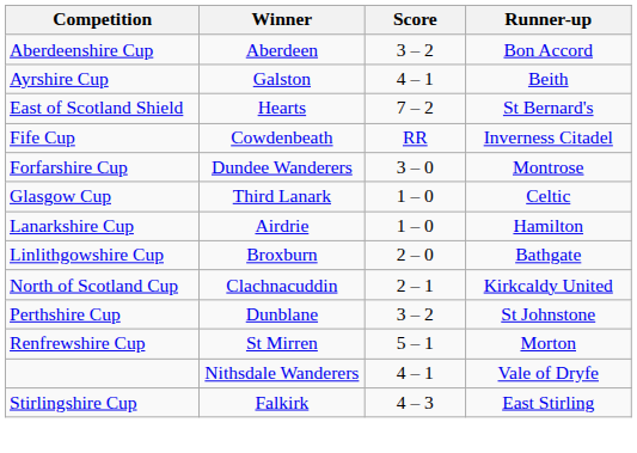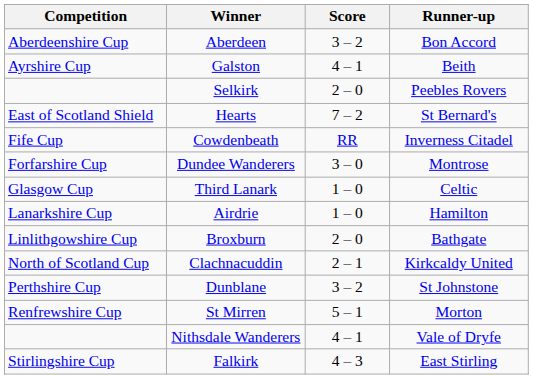+ row: Selkirk | 2 – 0 | Peebles Rovers
